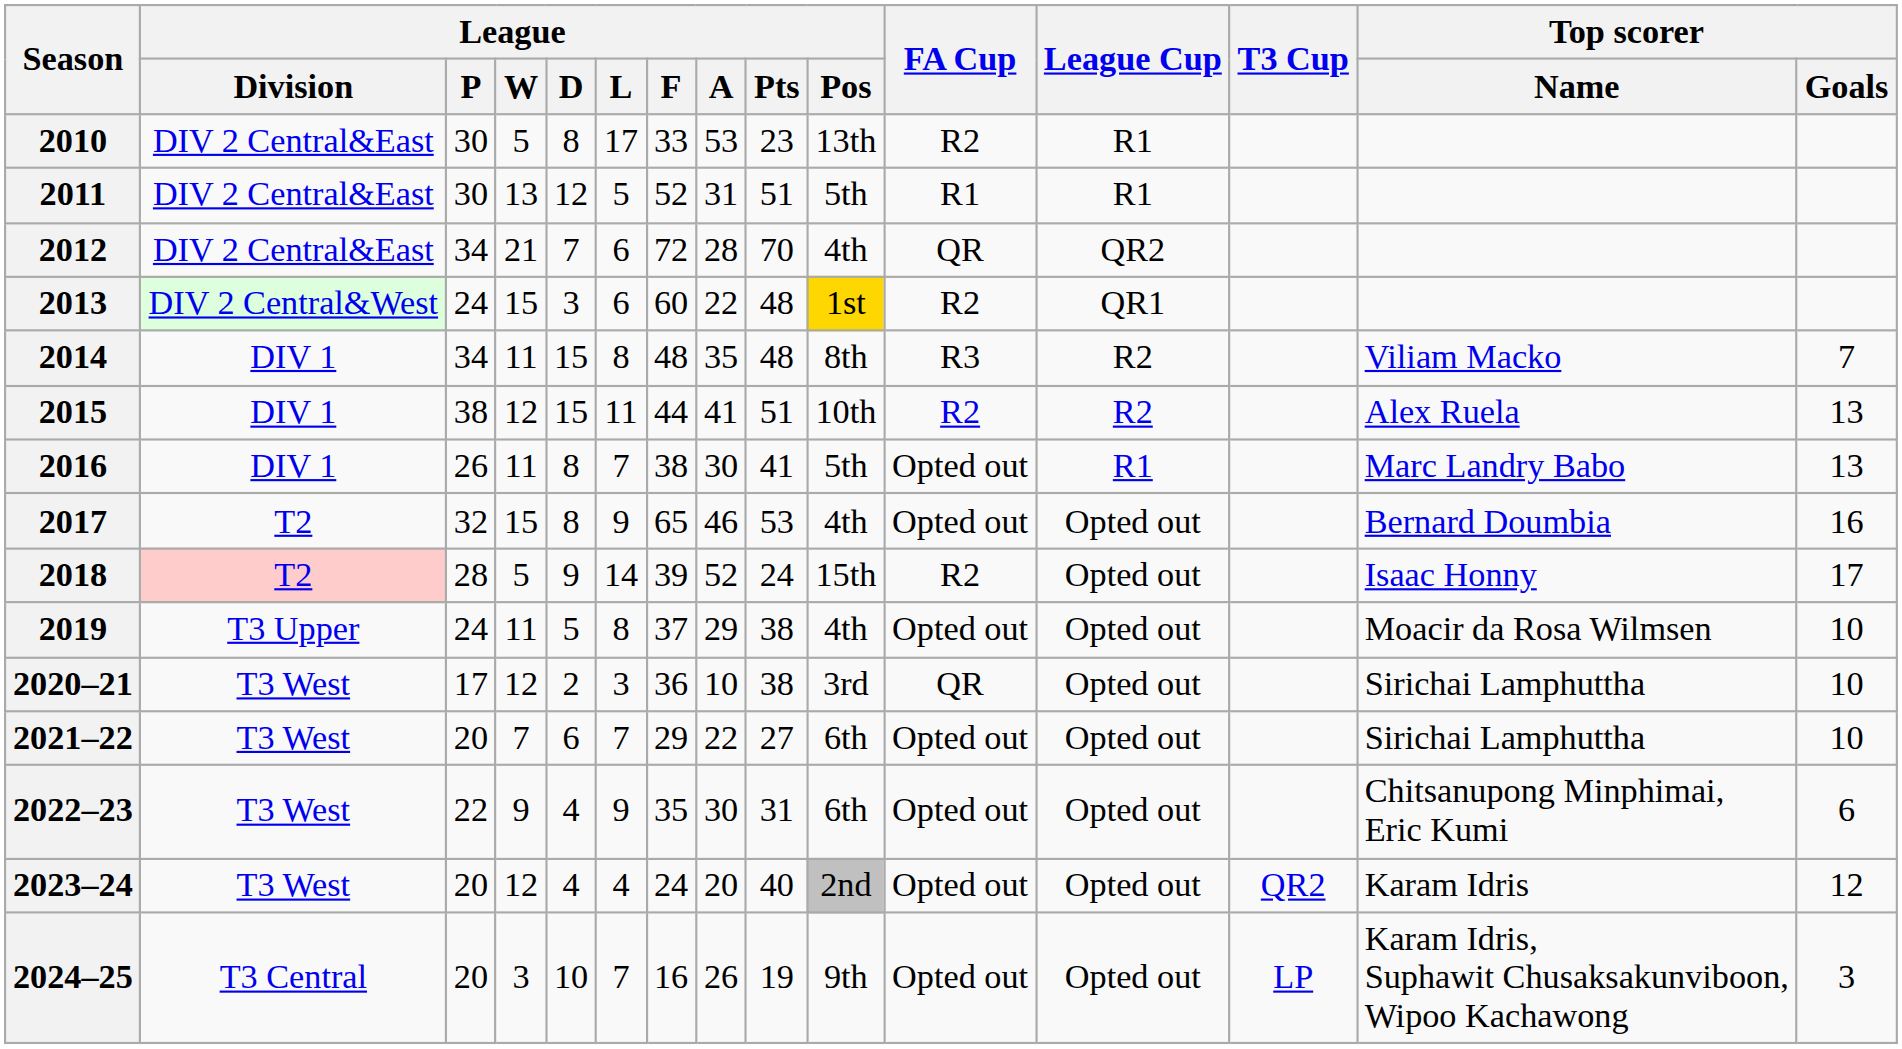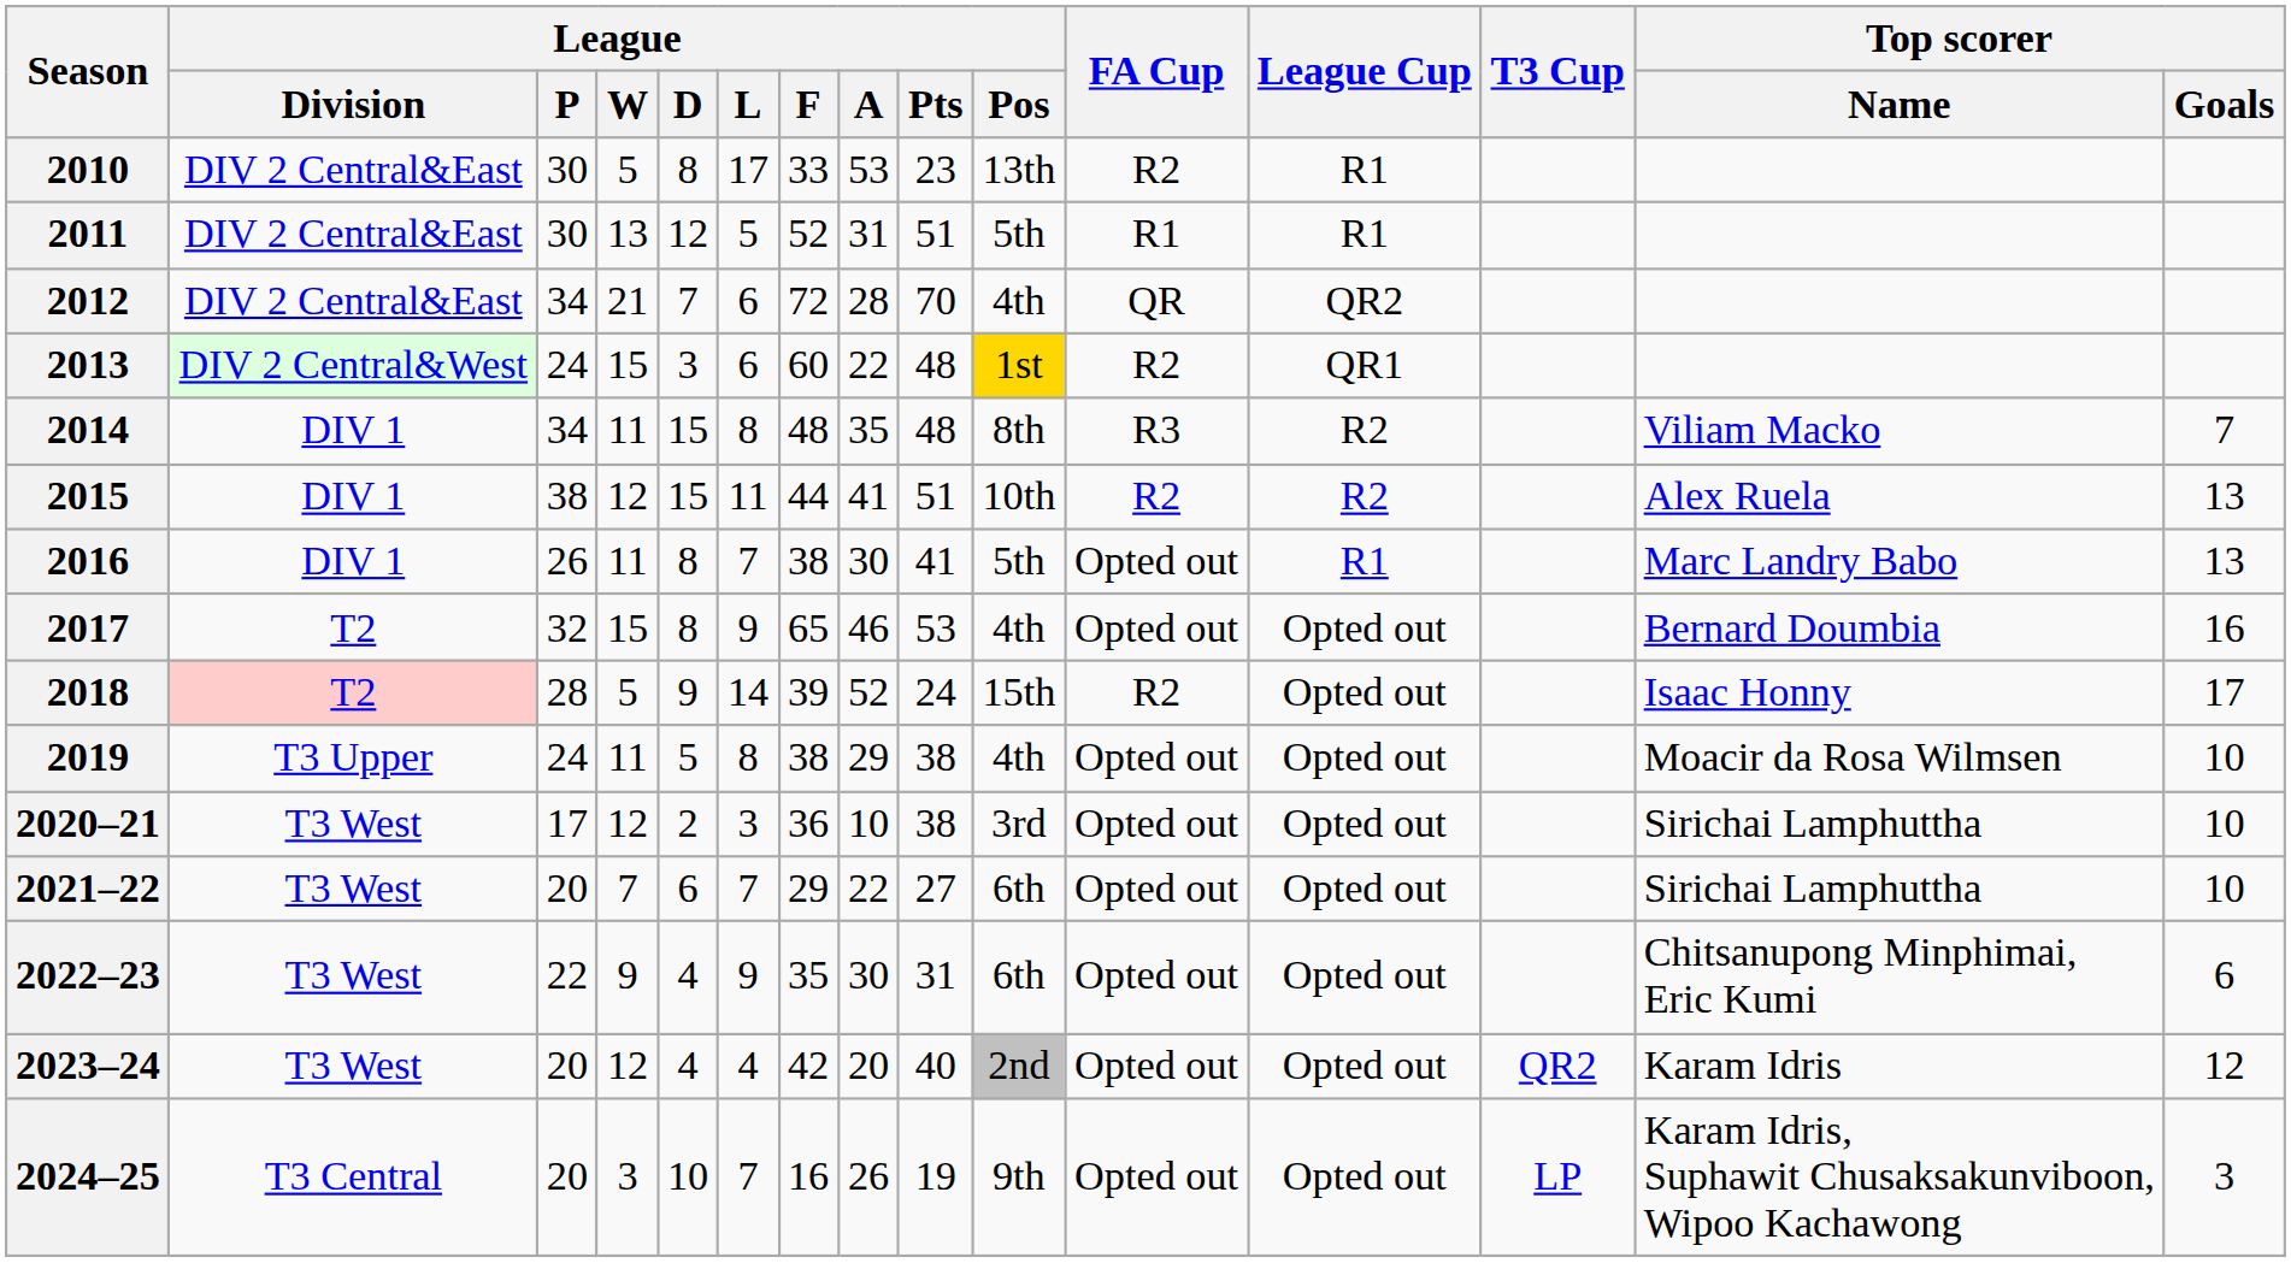2019 | League / F: 37 -> 38
2020–21 | FA Cup: QR -> Opted out
2023–24 | League / F: 24 -> 42
